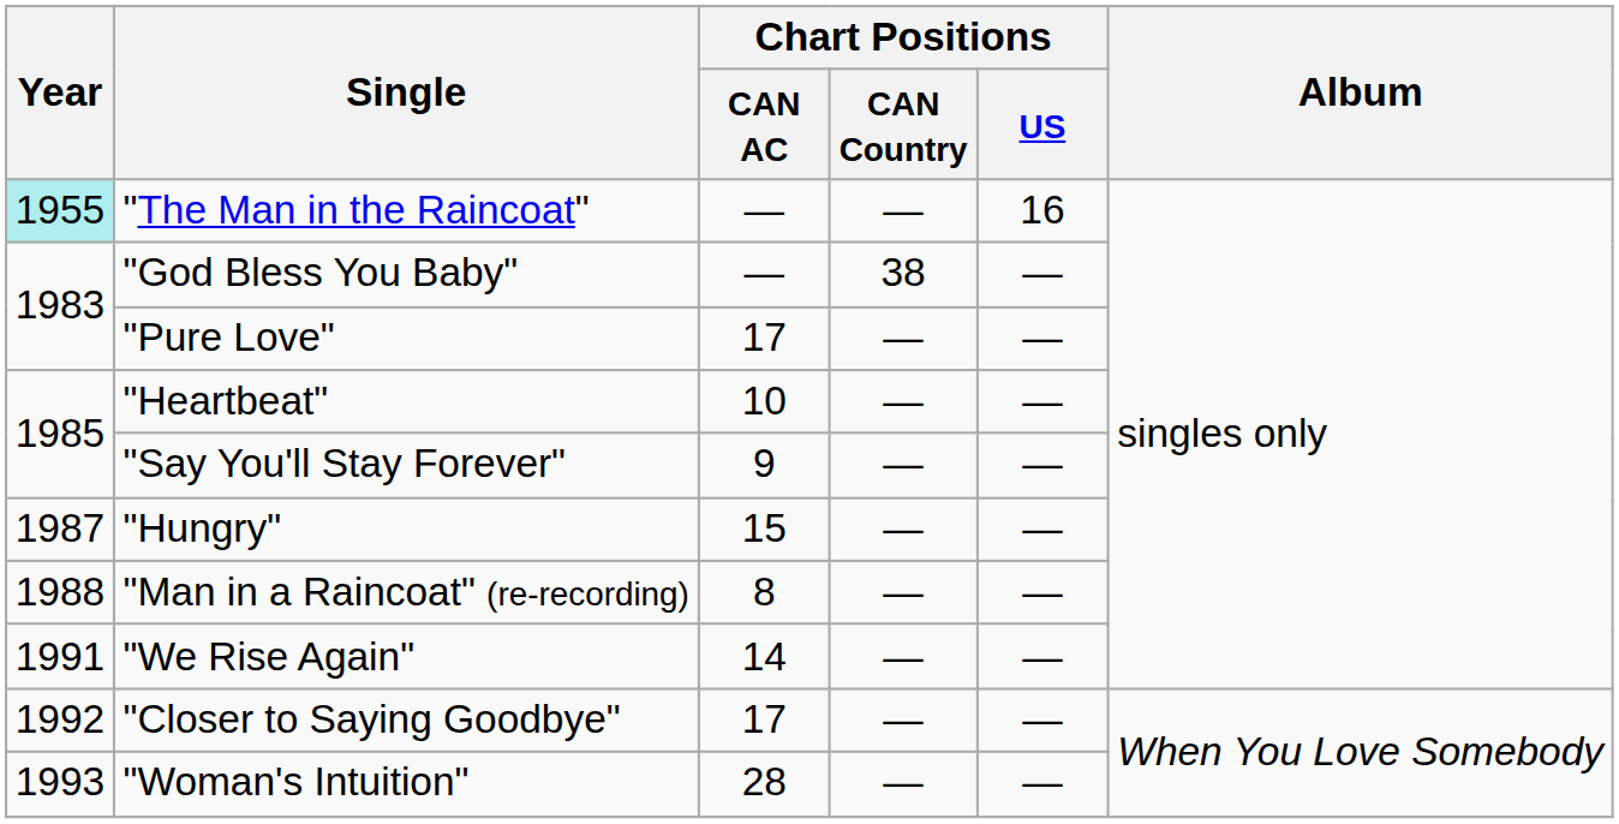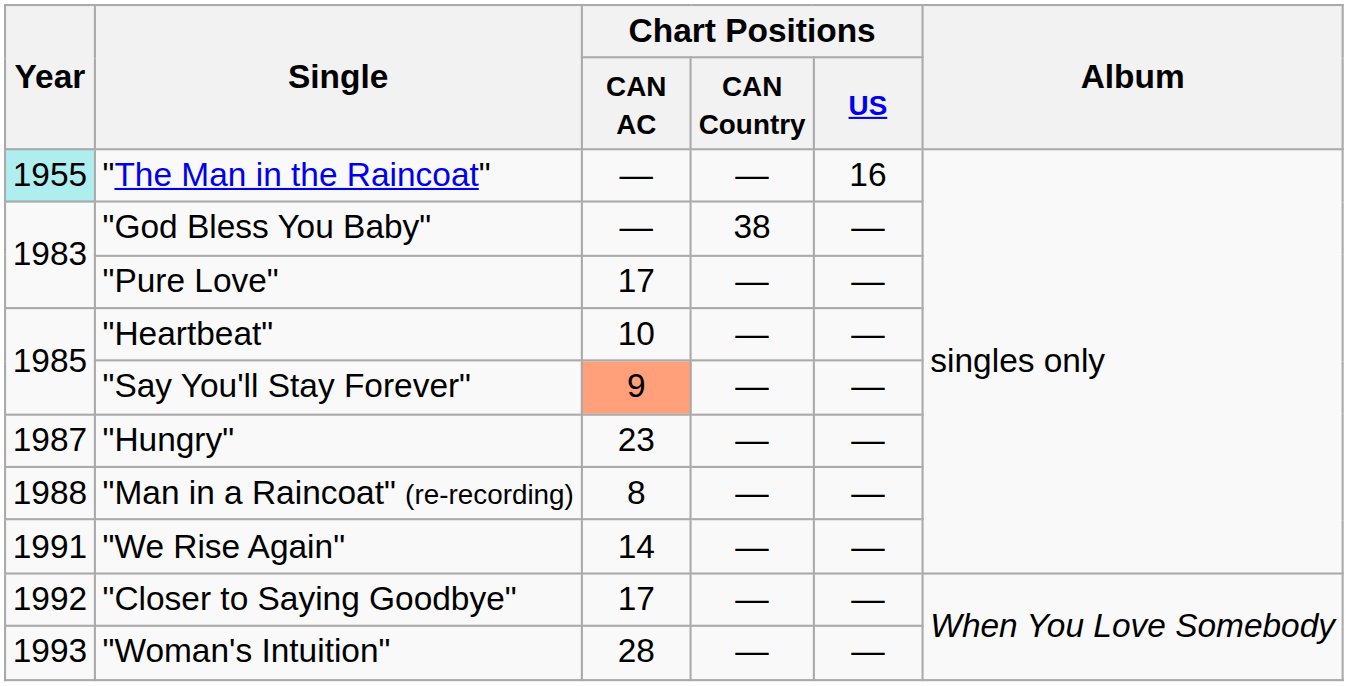"Say You'll Stay Forever" | Chart Positions / CAN AC: no background -> lightsalmon background
"Hungry" | Chart Positions / CAN AC: 15 -> 23
